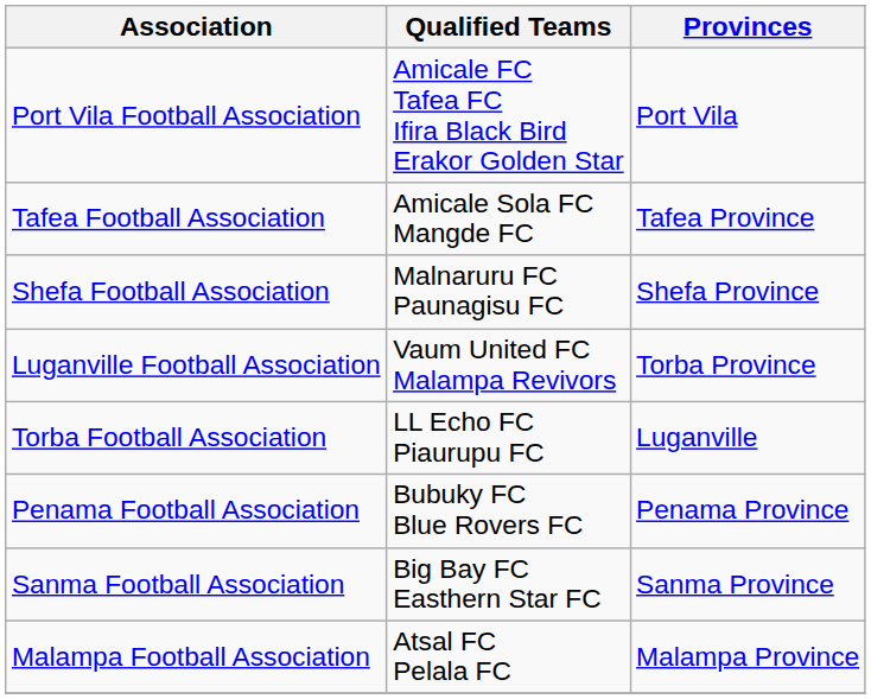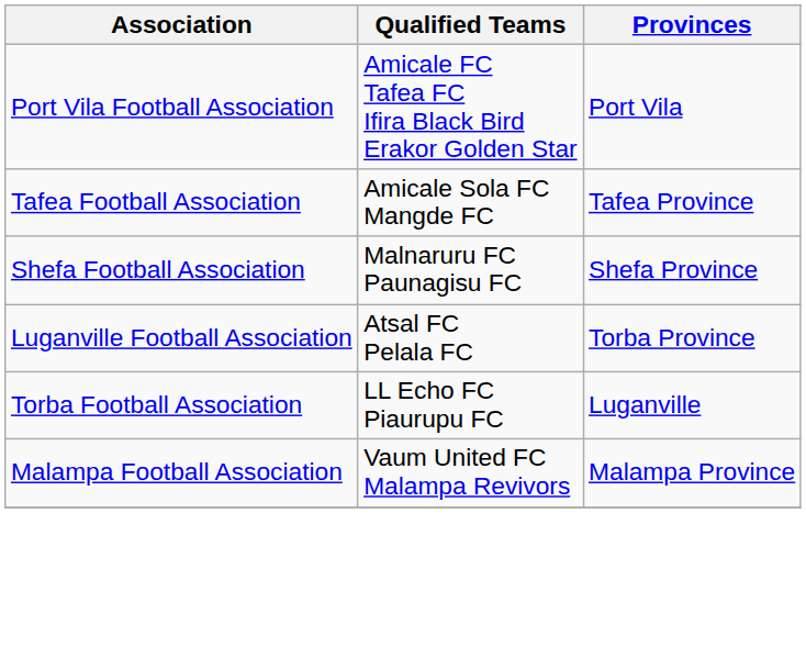Luganville Football Association | Qualified Teams: Vaum United FC Malampa Revivors -> Atsal FC Pelala FC
- row: Penama Football Association | Bubuky FC Blue Rovers FC | Penama Province
- row: Sanma Football Association | Big Bay FC Easthern Star FC | Sanma Province
Malampa Football Association | Qualified Teams: Atsal FC Pelala FC -> Vaum United FC Malampa Revivors
